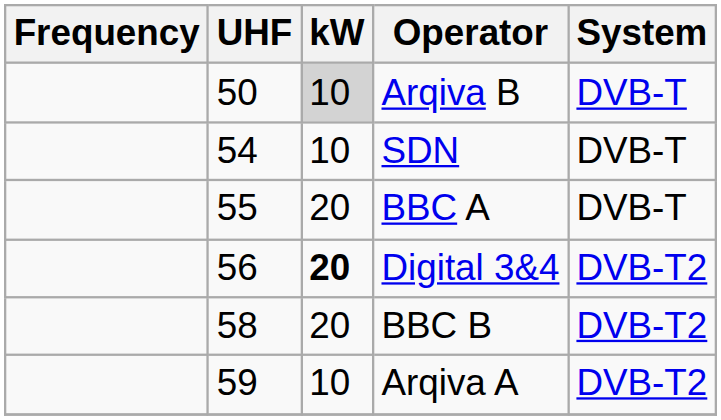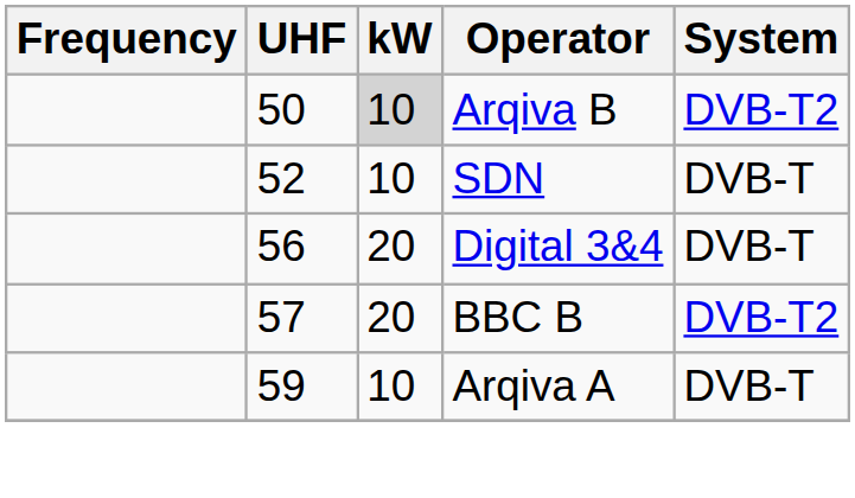Arqiva B | System: DVB-T -> DVB-T2
SDN | UHF: 54 -> 52
- row: 55 | 20 | BBC A | DVB-T
Digital 3&4 | kW: bold -> normal
Digital 3&4 | System: DVB-T2 -> DVB-T
BBC B | UHF: 58 -> 57
Arqiva A | System: DVB-T2 -> DVB-T
